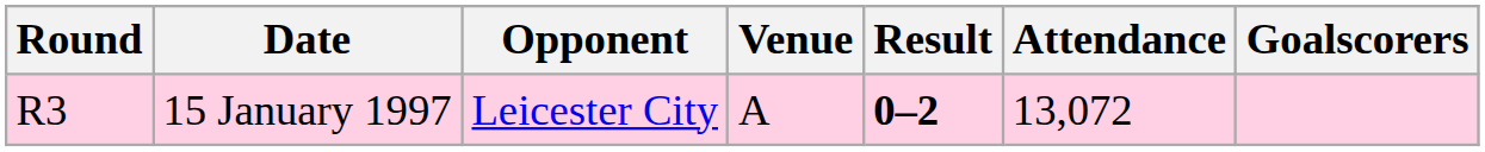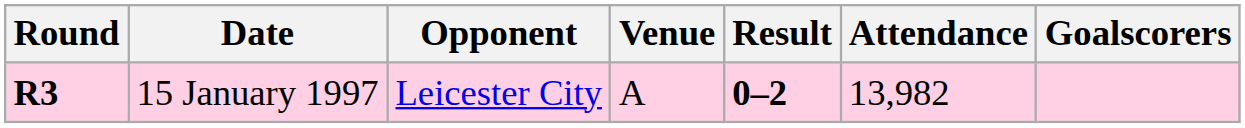15 January 1997 | Round: normal -> bold
15 January 1997 | Attendance: 13,072 -> 13,982
